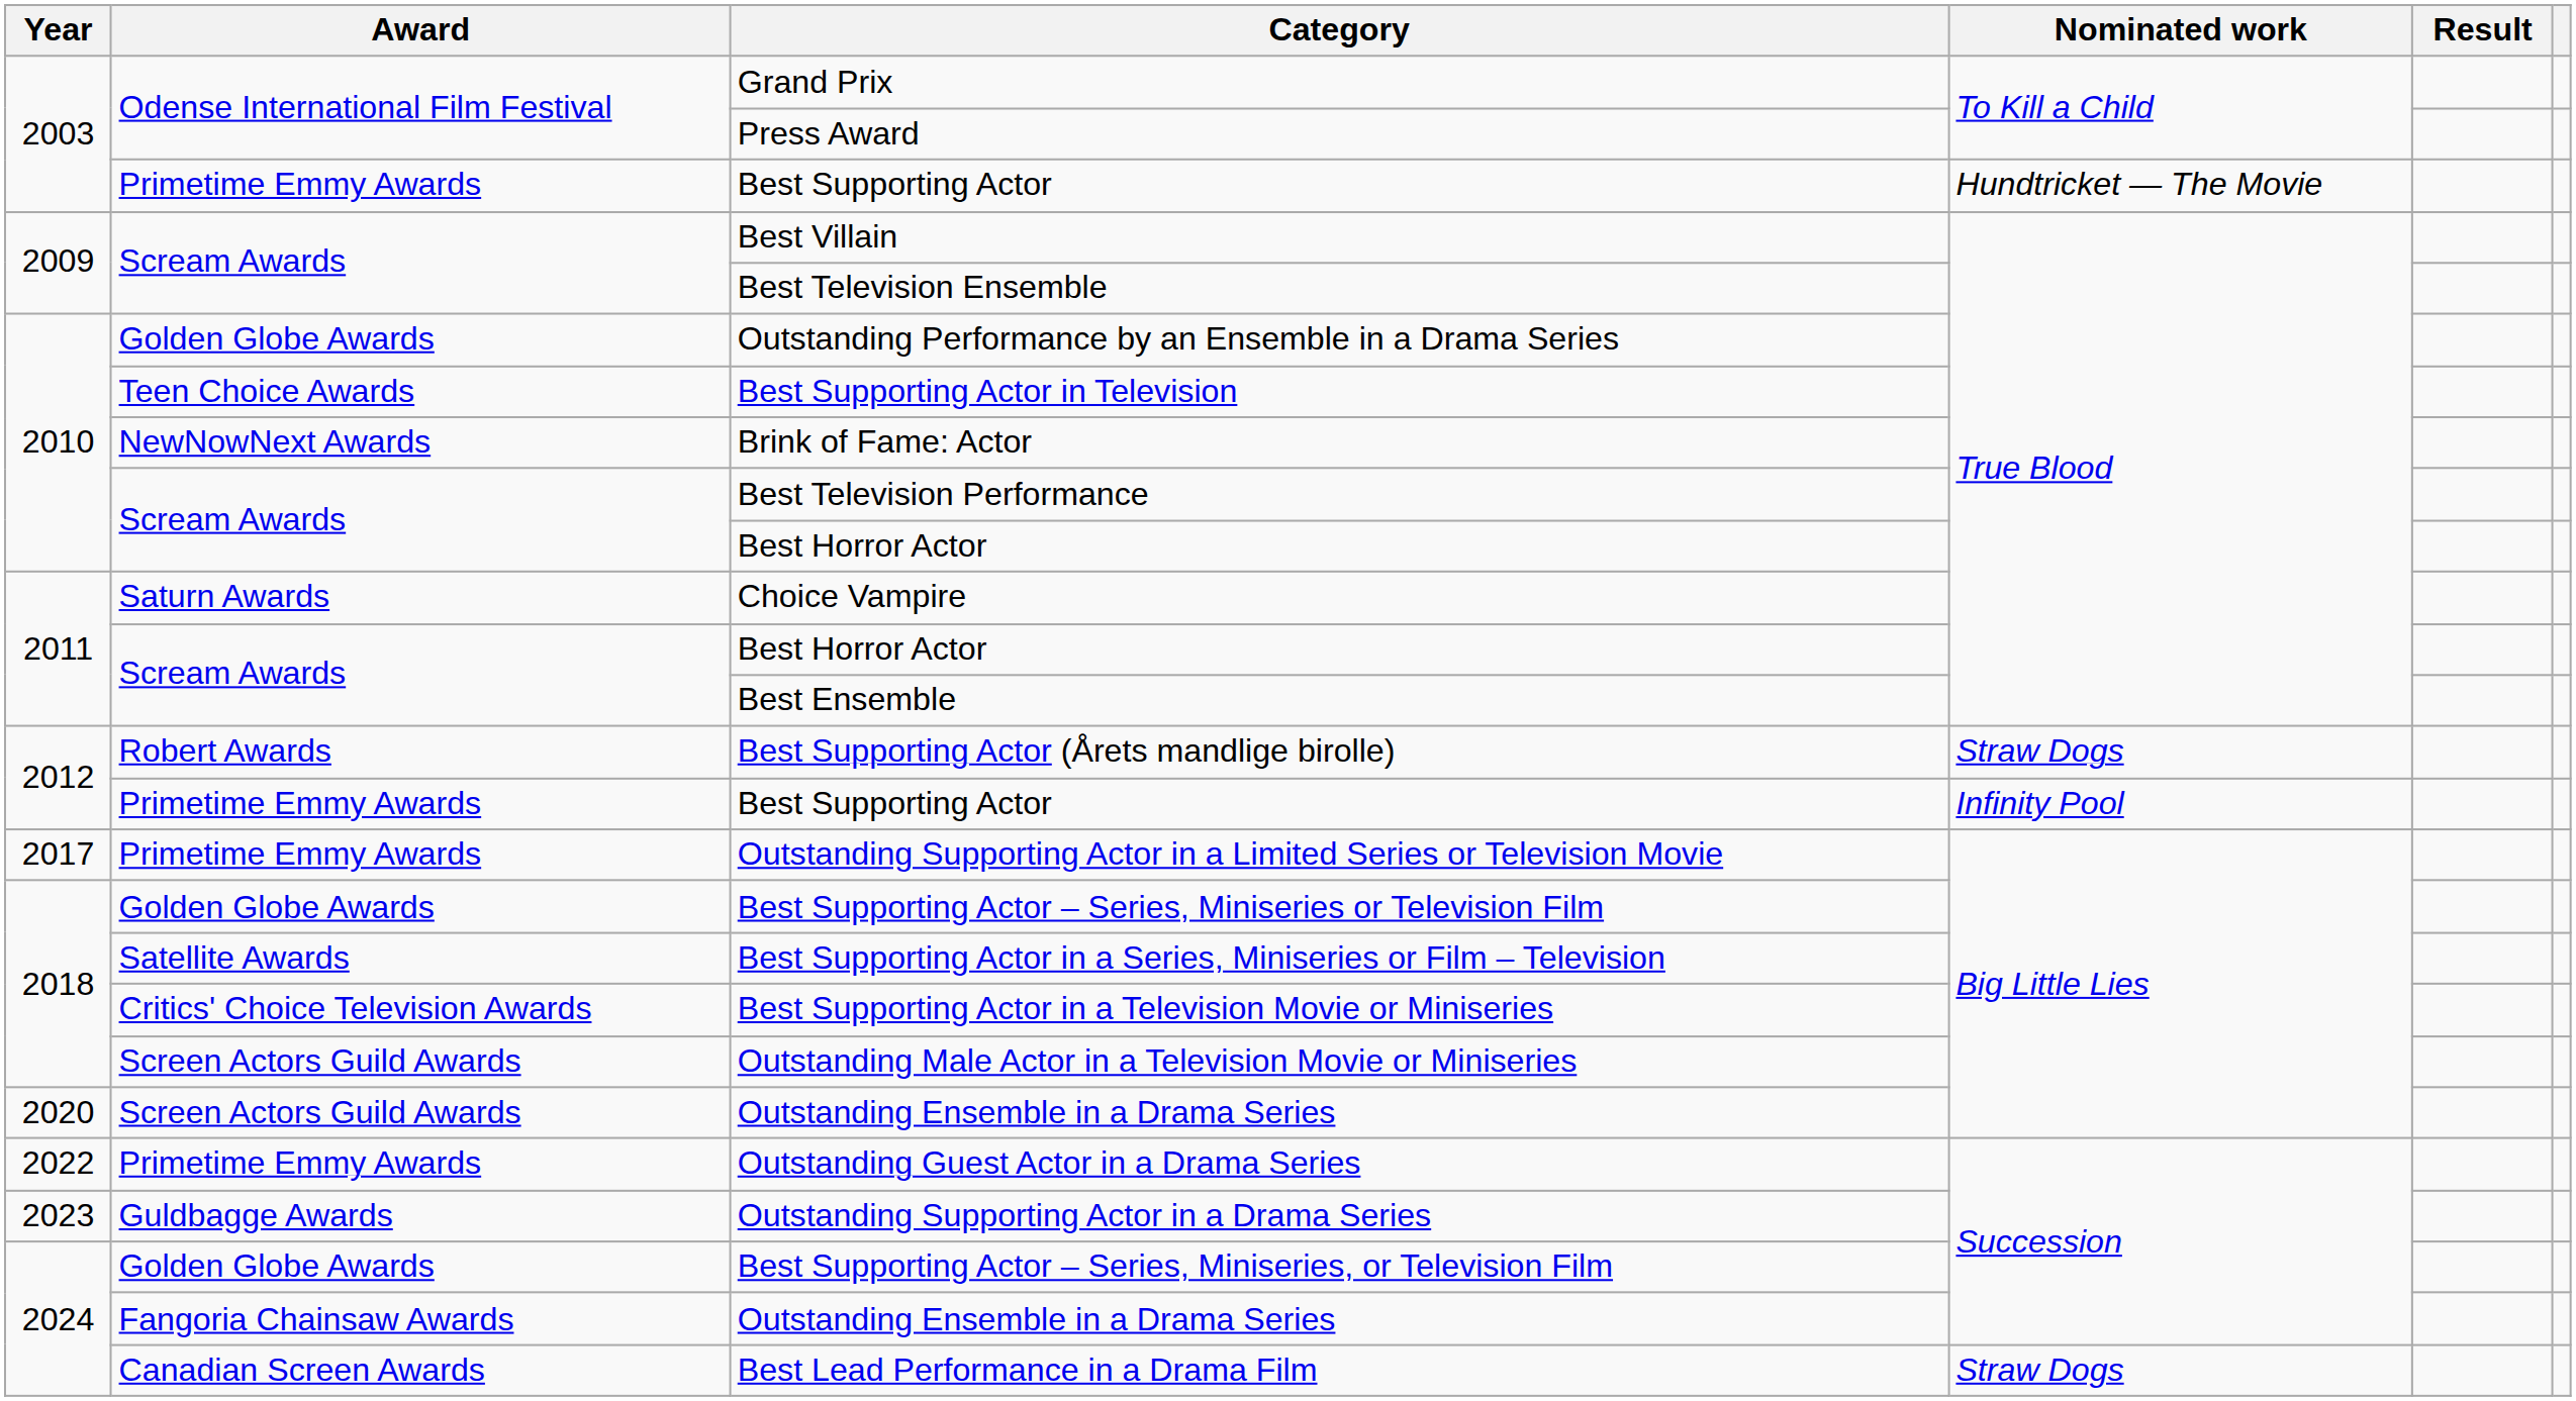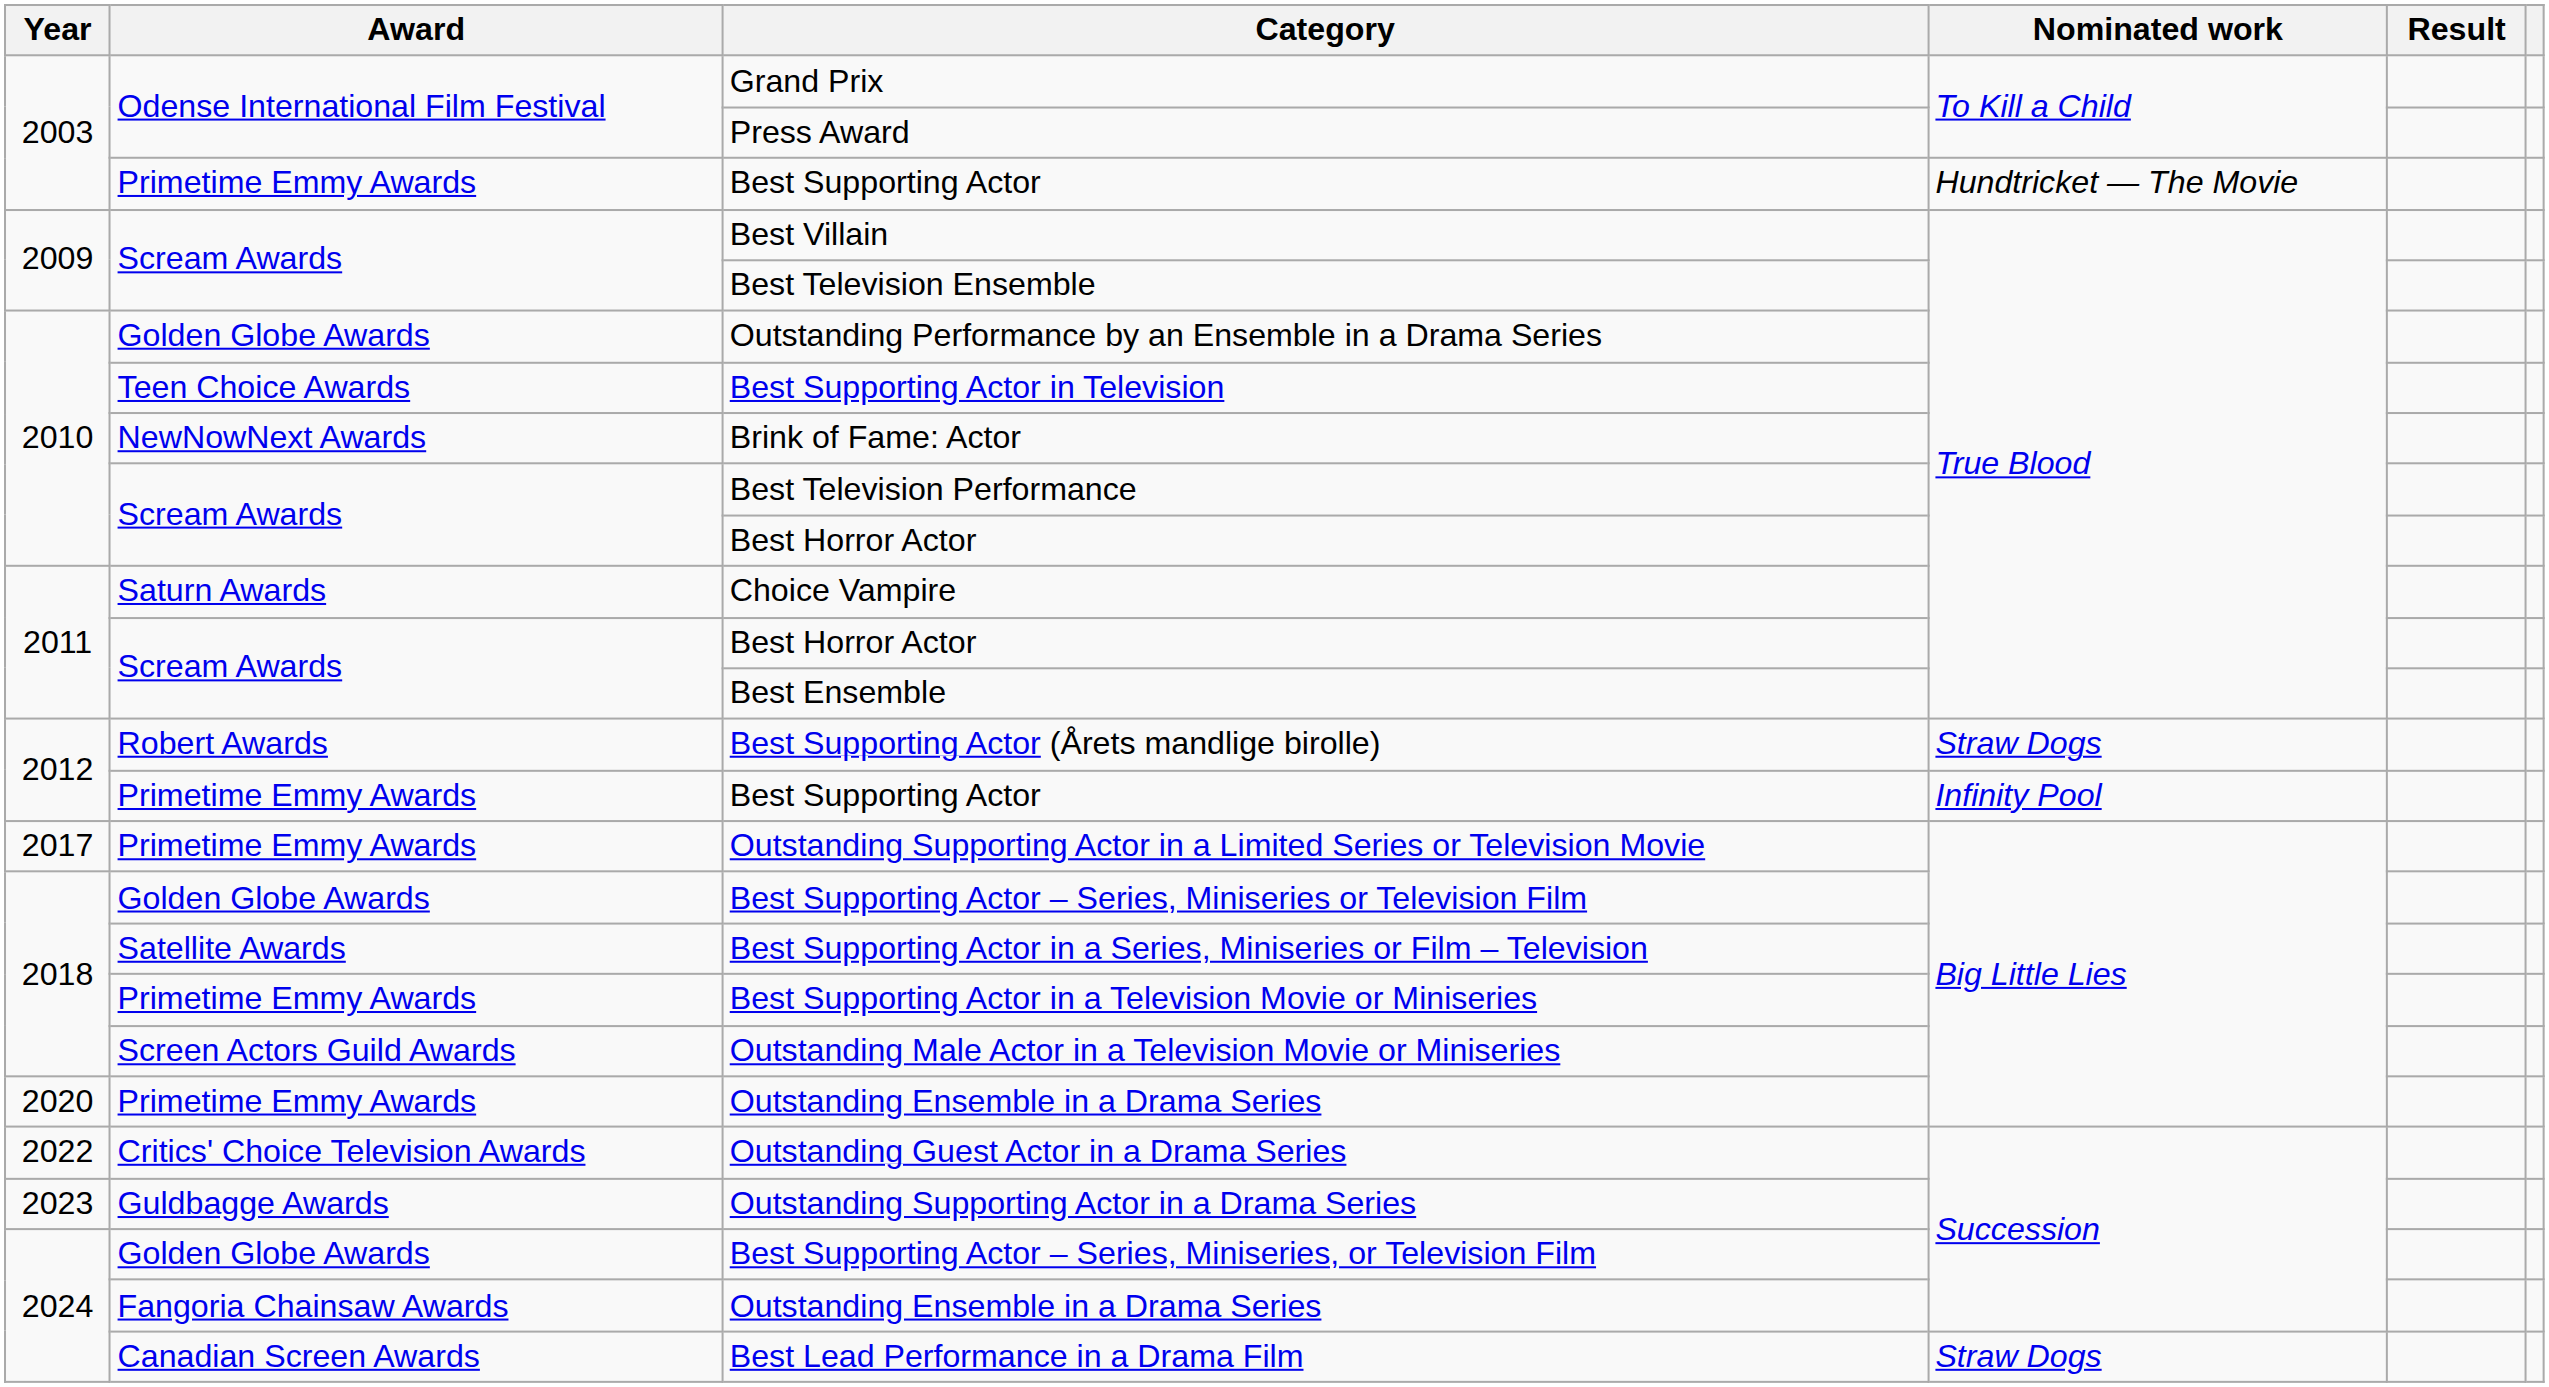Best Supporting Actor in a Television Movie or Miniseries | Award: Critics' Choice Television Awards -> Primetime Emmy Awards
2020 / Outstanding Ensemble in a Drama Series | Award: Screen Actors Guild Awards -> Primetime Emmy Awards
Outstanding Guest Actor in a Drama Series | Award: Primetime Emmy Awards -> Critics' Choice Television Awards
